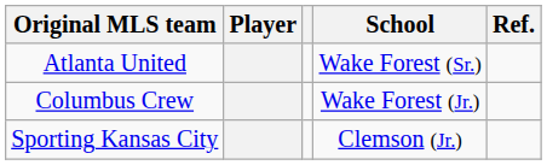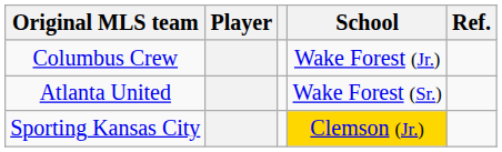rows swapped: Atlanta United <-> Columbus Crew
Sporting Kansas City | School: no background -> gold background
